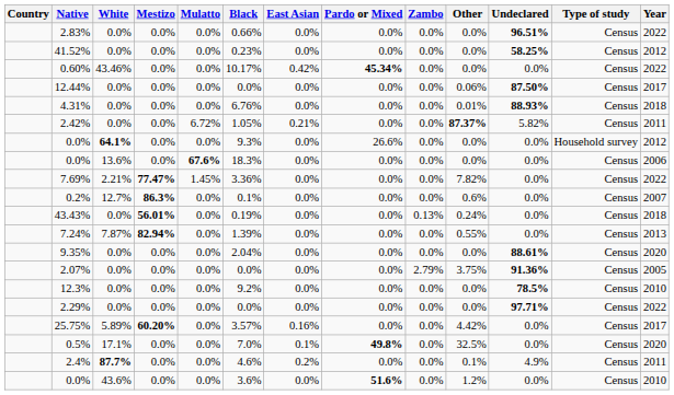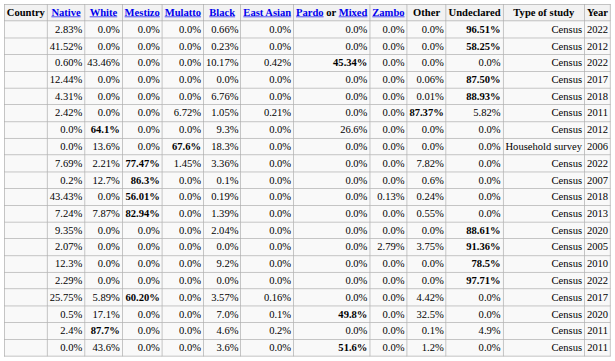0.0% / 64.1% | Type of study: Household survey -> Census
0.0% / 13.6% | Type of study: Census -> Household survey
0.0% / 43.6% | Year: 2010 -> 2011
